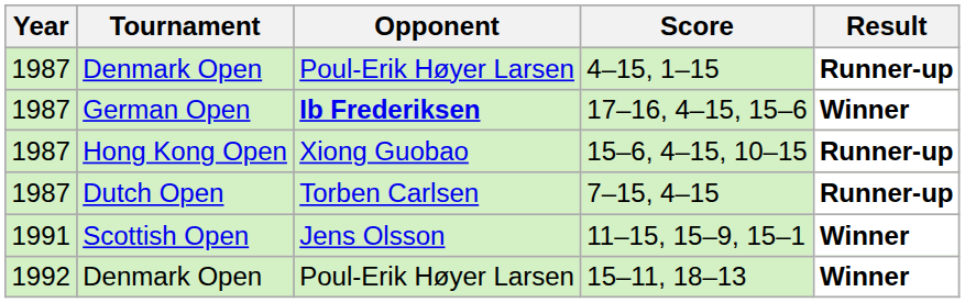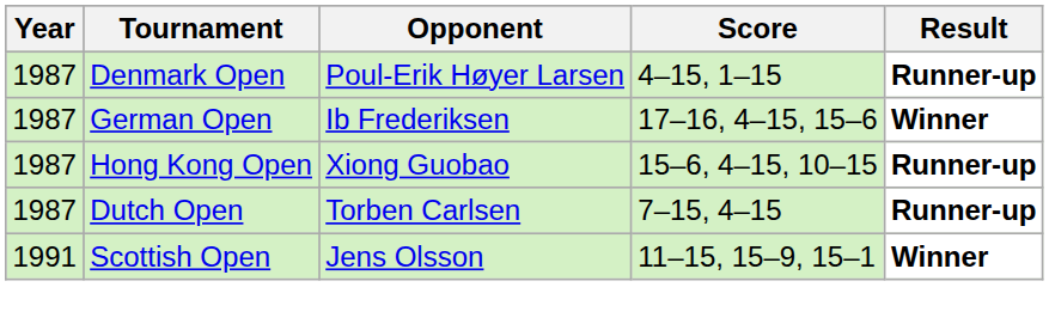17–16, 4–15, 15–6 | Opponent: bold -> normal
- row: 1992 | Denmark Open | Poul-Erik Høyer Larsen | 15–11, 18–13 | Winner
